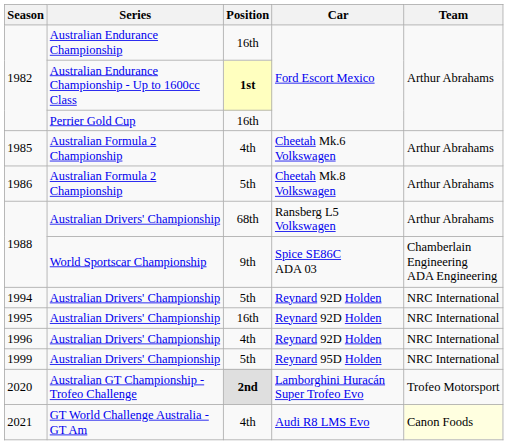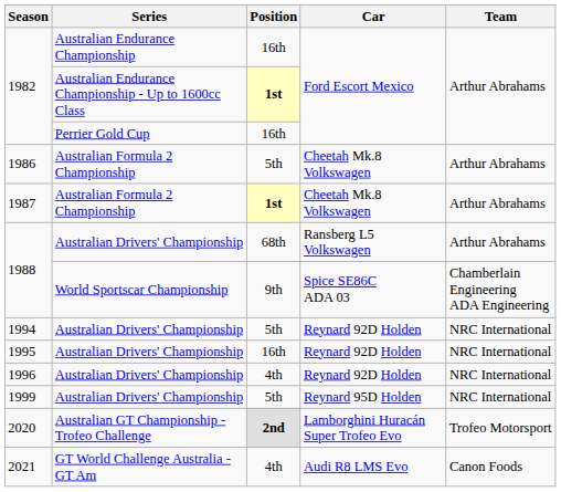- row: 1985 | Australian Formula 2 Championship | 4th | Cheetah Mk.6 Volkswagen | Arthur Abrahams
+ row: 1987 | Australian Formula 2 Championship | 1st | Cheetah Mk.8 Volkswagen | Arthur Abrahams
2021 | Team: lightyellow background -> no background
